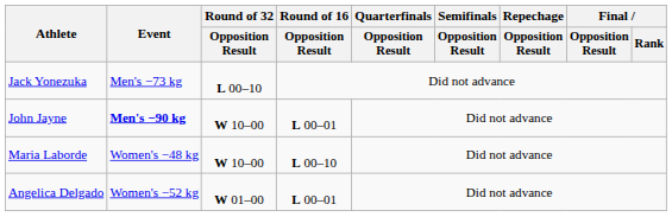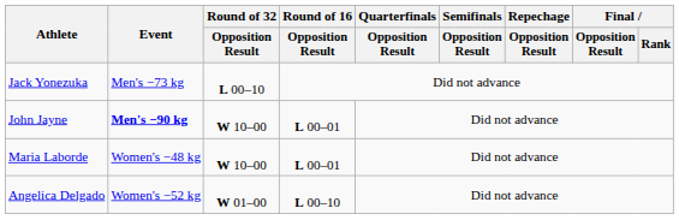Maria Laborde | Round of 16 / Opposition Result: L 00–10 -> L 00–01
Angelica Delgado | Round of 16 / Opposition Result: L 00–01 -> L 00–10
